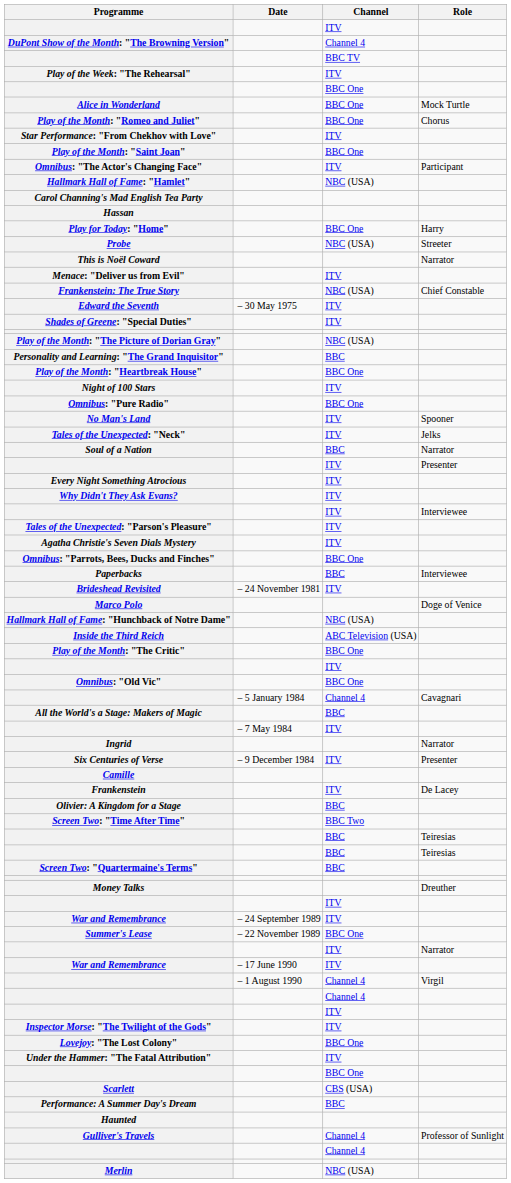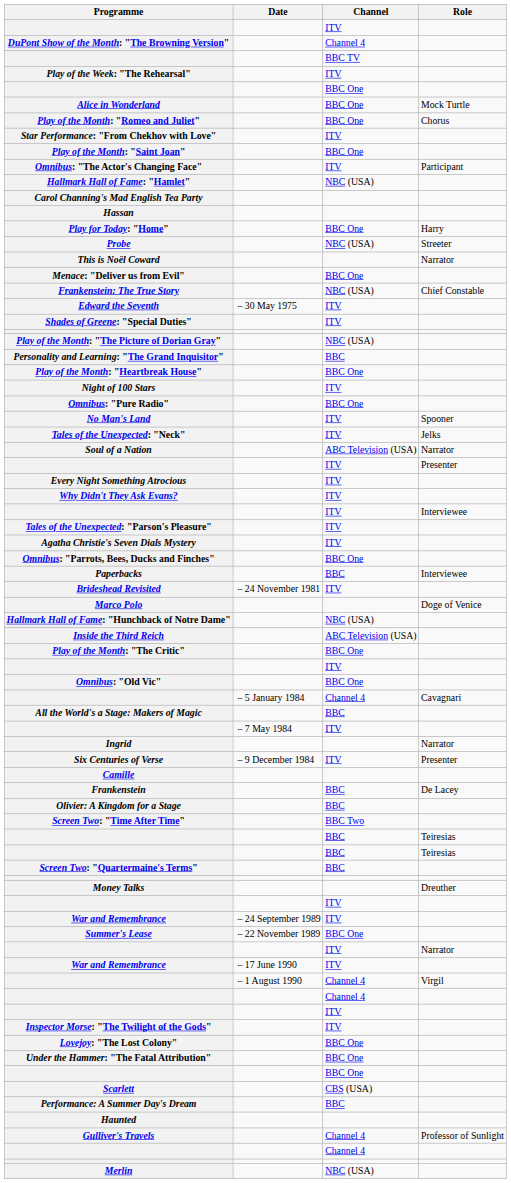Menace: "Deliver us from Evil" | Channel: ITV -> BBC One
Soul of a Nation | Channel: BBC -> ABC Television (USA)
Frankenstein | Channel: ITV -> BBC
Under the Hammer: "The Fatal Attribution" | Channel: ITV -> BBC One
